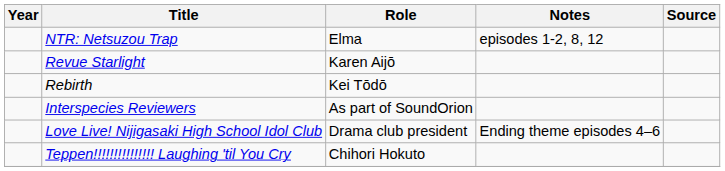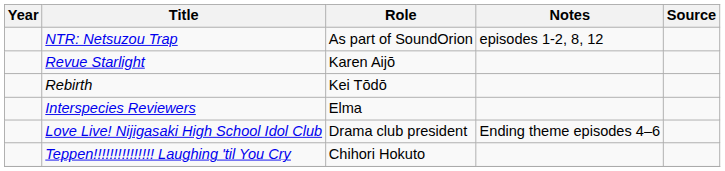NTR: Netsuzou Trap | Role: Elma -> As part of SoundOrion
Interspecies Reviewers | Role: As part of SoundOrion -> Elma
